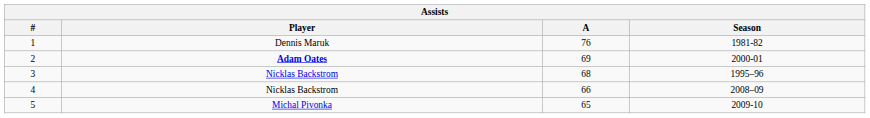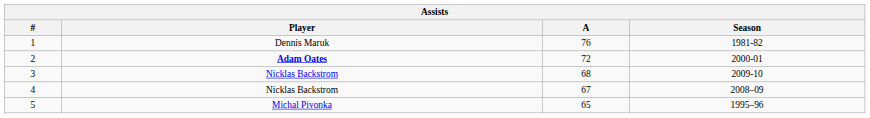2 | A: 69 -> 72
3 | Season: 1995–96 -> 2009-10
4 | A: 66 -> 67
5 | Season: 2009-10 -> 1995–96
